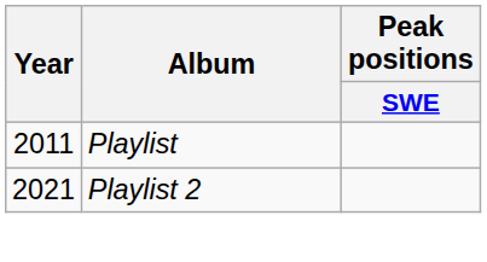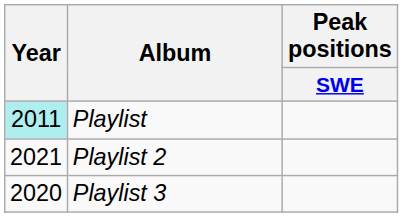Playlist | Year: no background -> paleturquoise background
+ row: 2020 | Playlist 3
